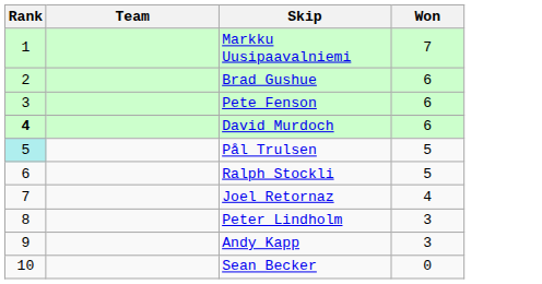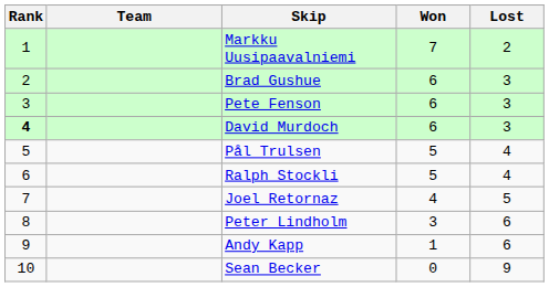+ column: Lost | 2 | 3 | 3 | 3 | 4 | 4 | 5 | 6 | 6 | 9
Pål Trulsen | Rank: paleturquoise background -> no background
Andy Kapp | Won: 3 -> 1
